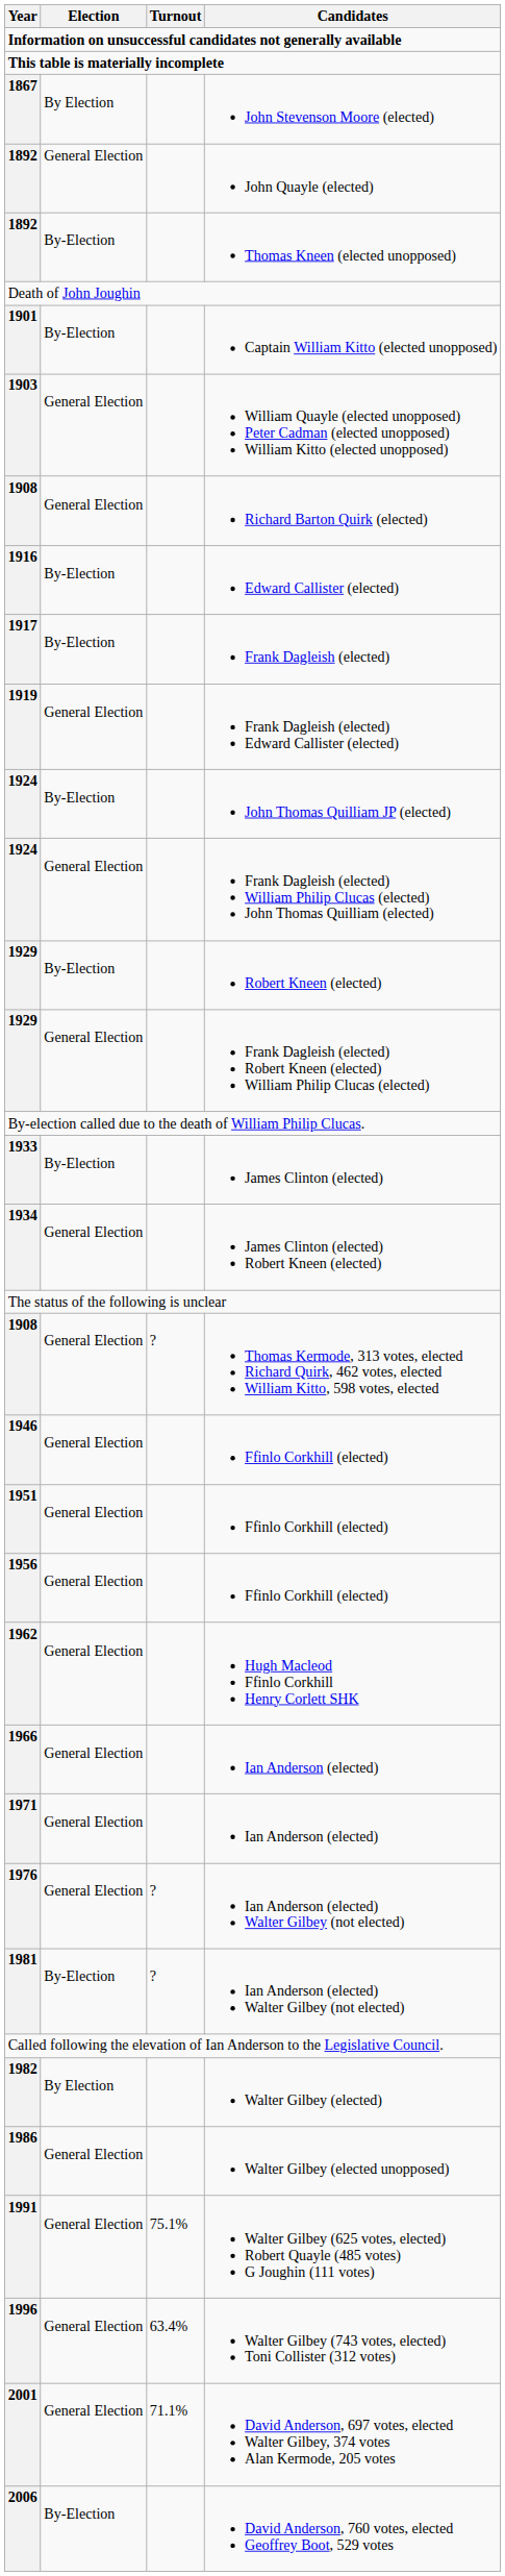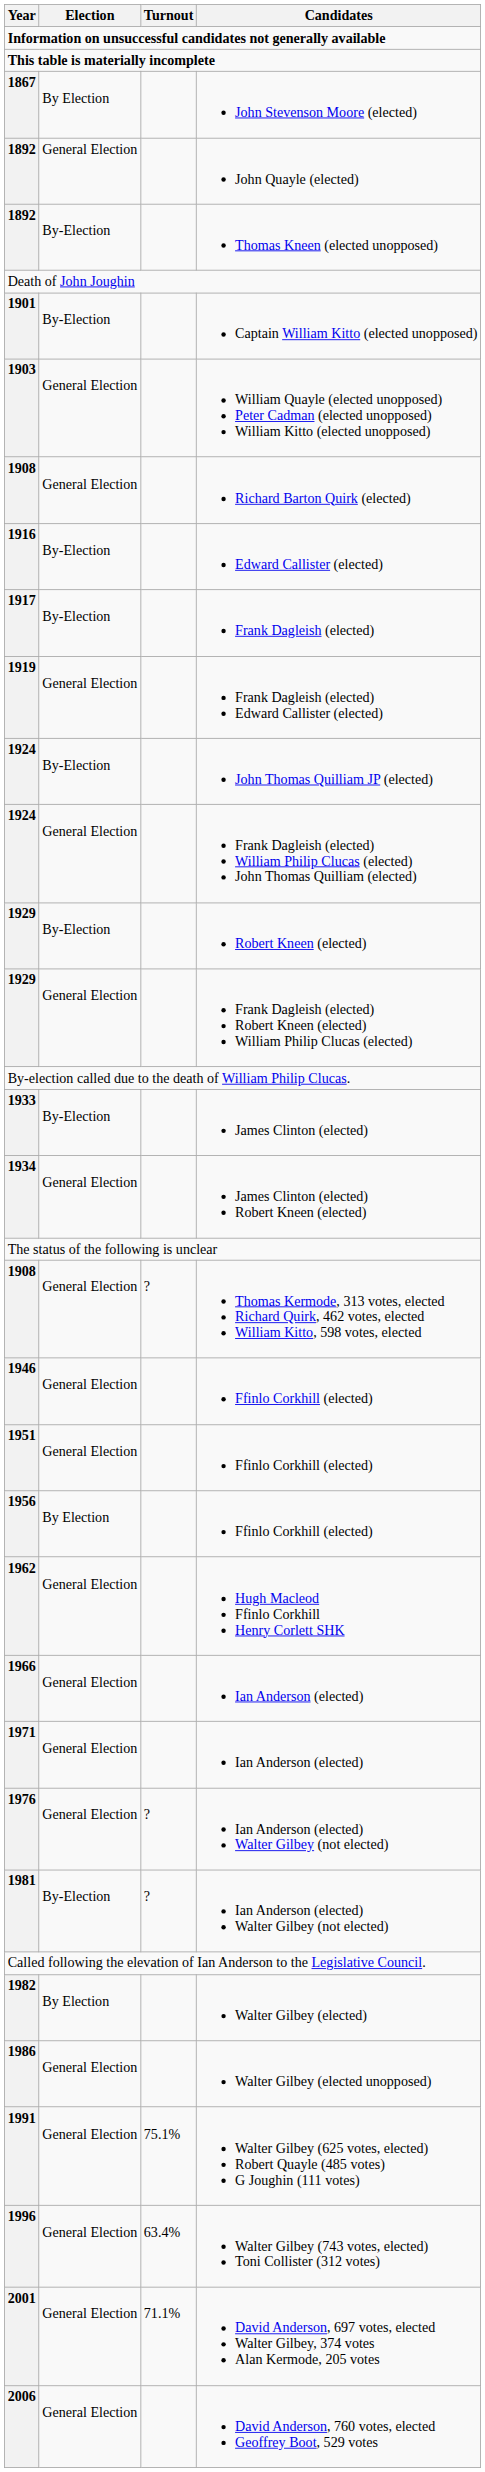1956 | Election: General Election -> By Election
2006 | Election: By-Election -> General Election
